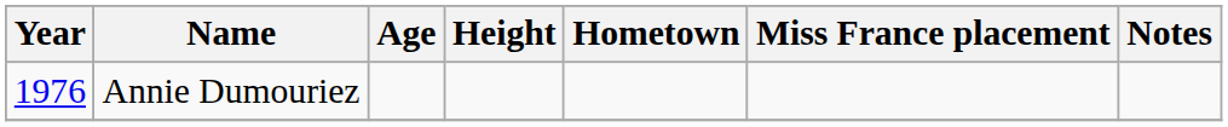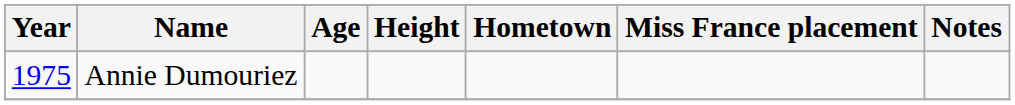Annie Dumouriez | Year: 1976 -> 1975
